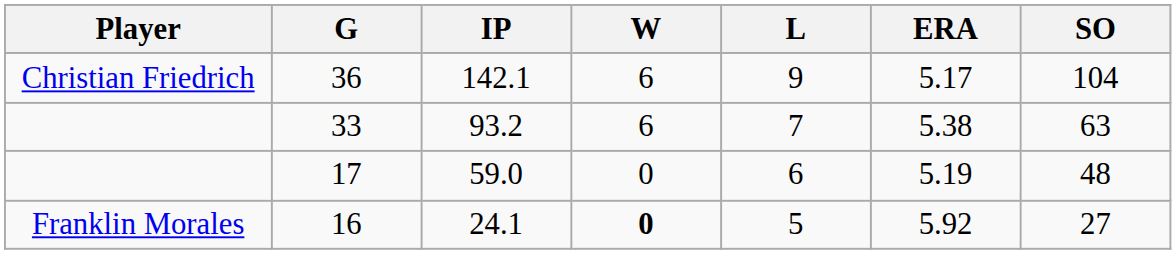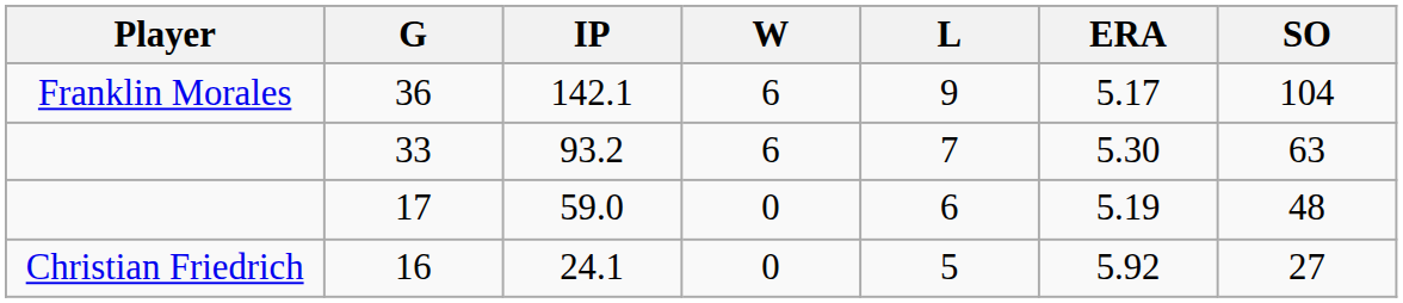142.1 | Player: Christian Friedrich -> Franklin Morales
93.2 | ERA: 5.38 -> 5.30
24.1 | Player: Franklin Morales -> Christian Friedrich
24.1 | W: bold -> normal
